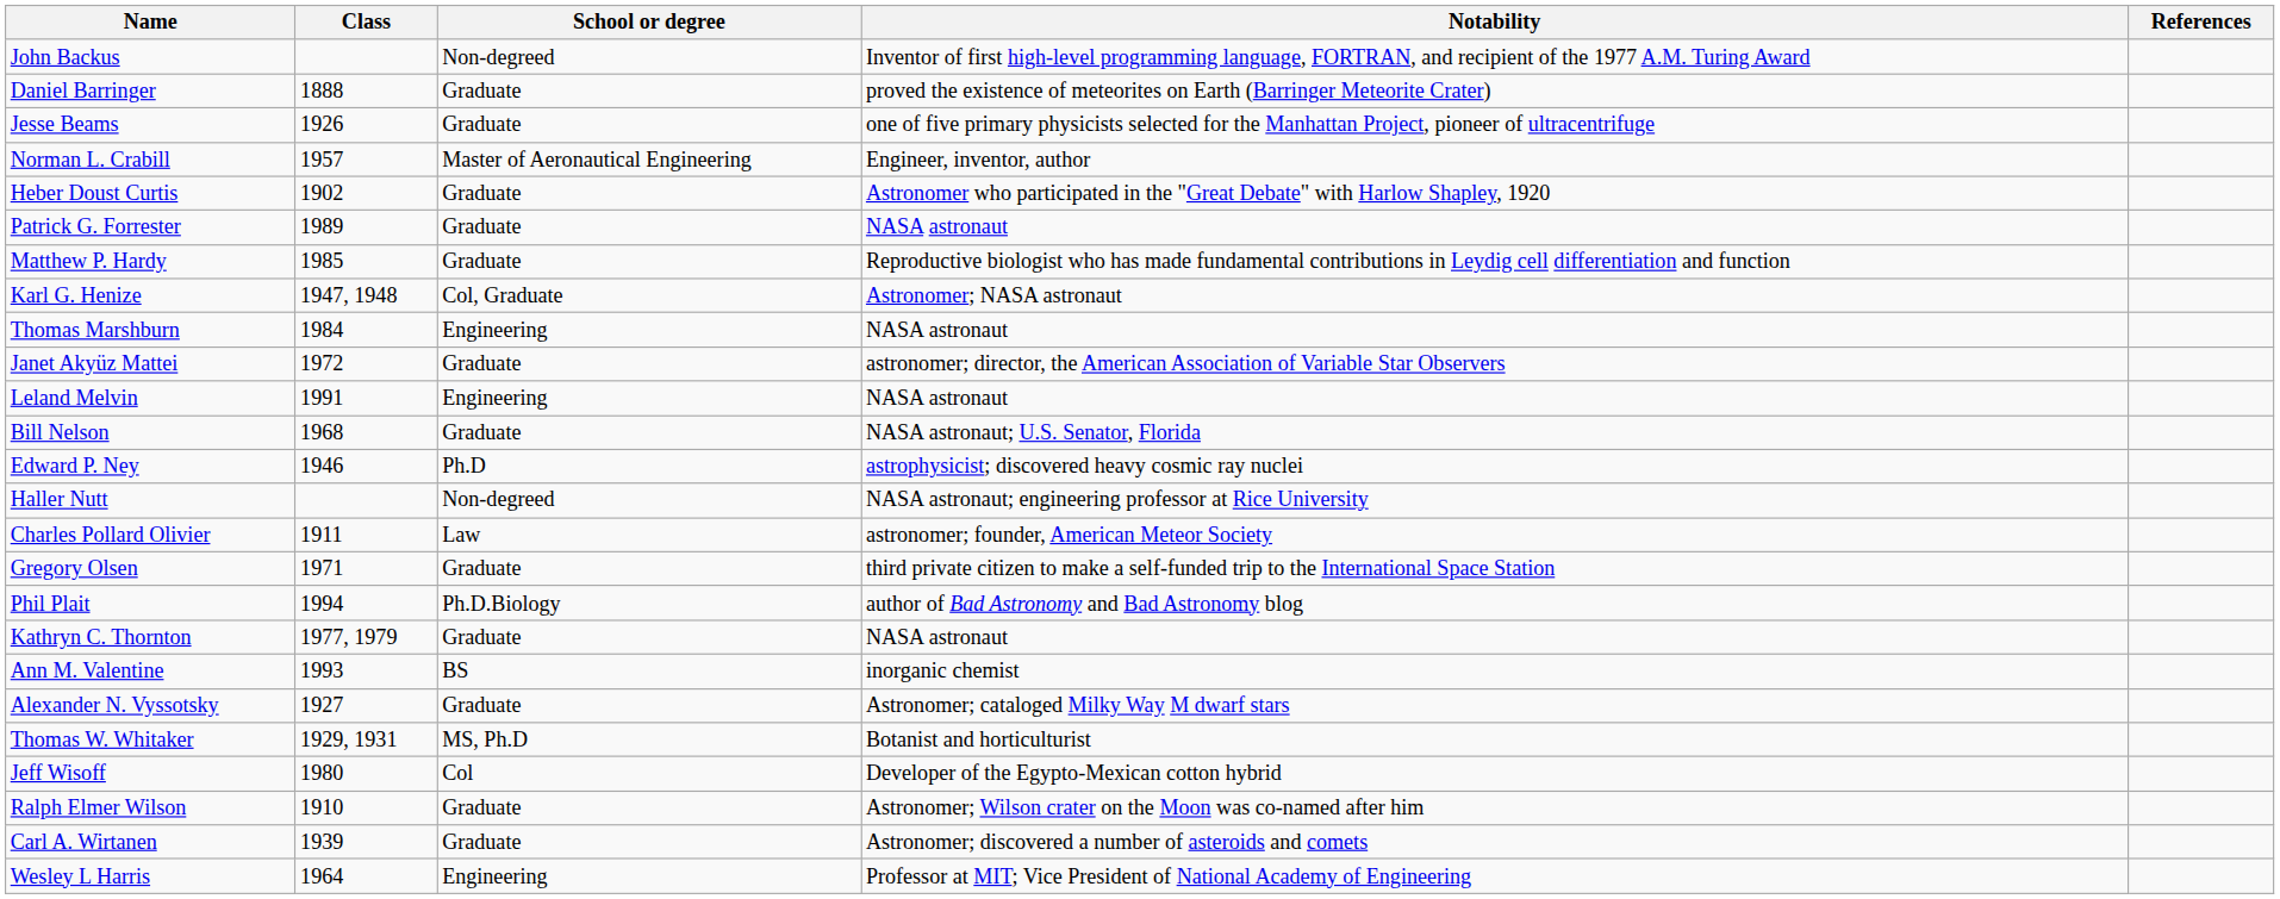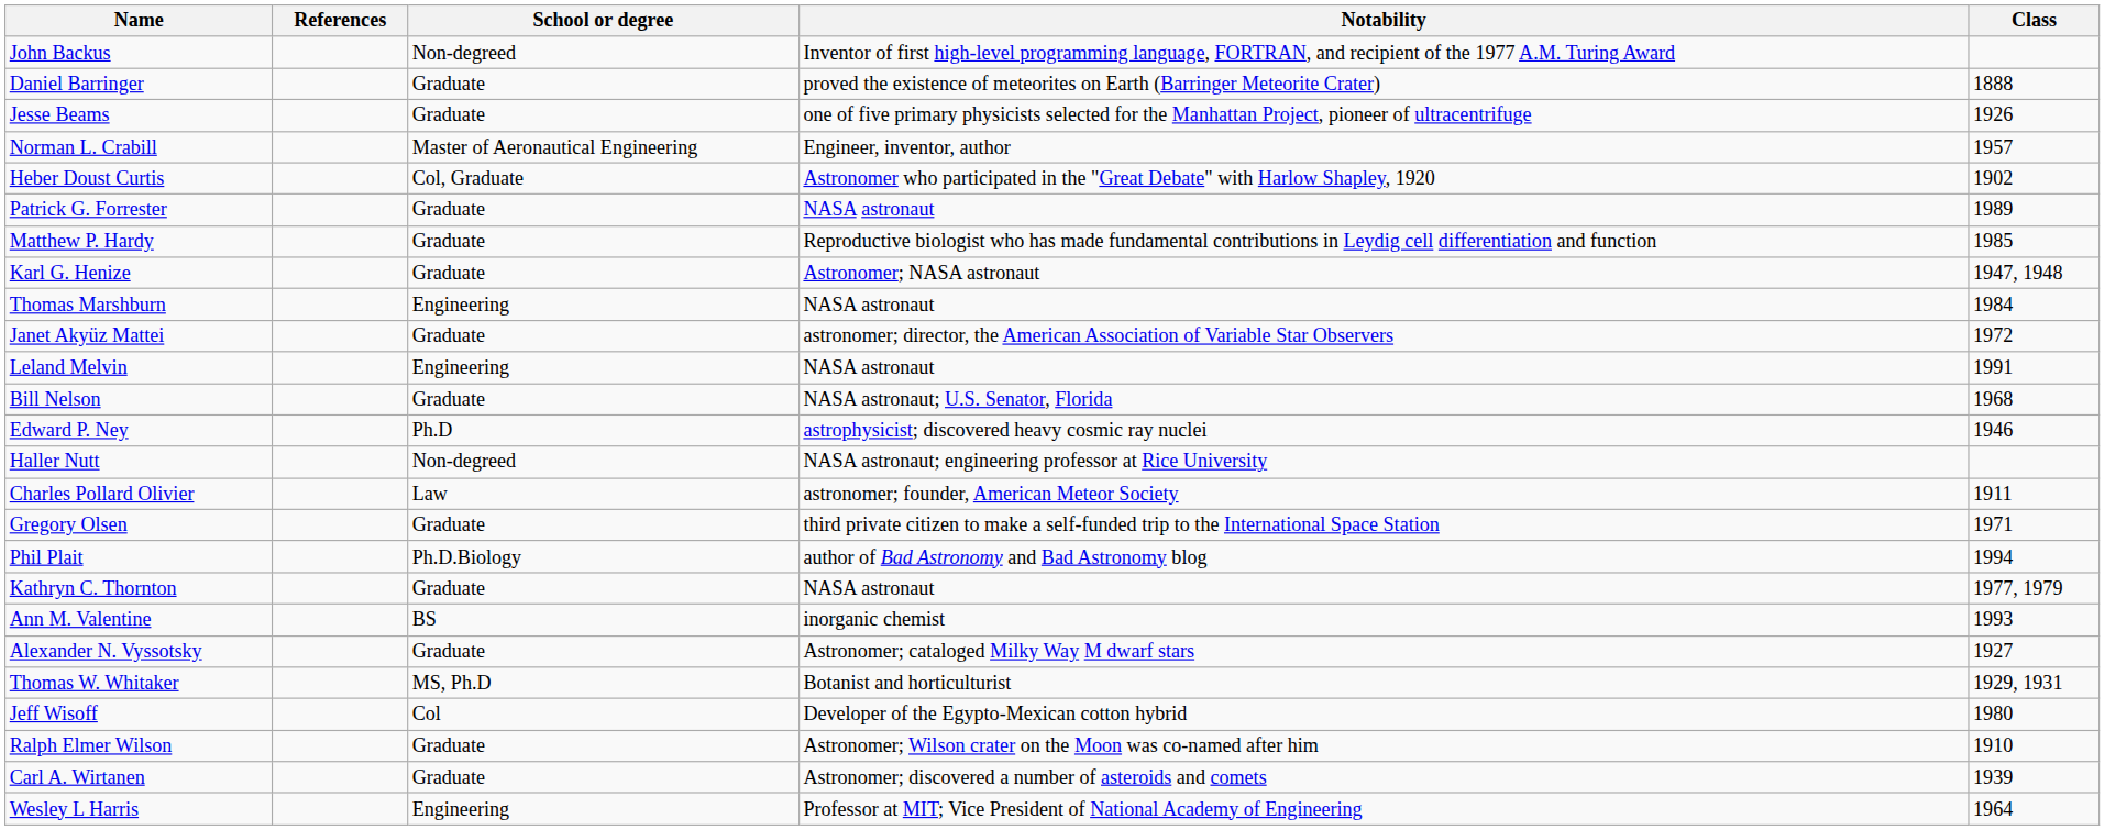columns swapped: Class <-> References
Heber Doust Curtis | School or degree: Graduate -> Col, Graduate
Karl G. Henize | School or degree: Col, Graduate -> Graduate
